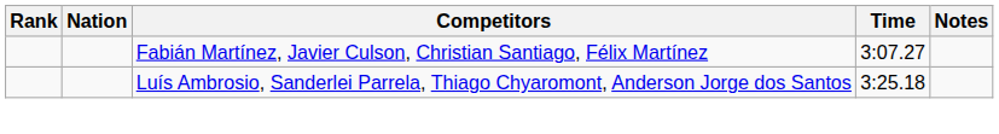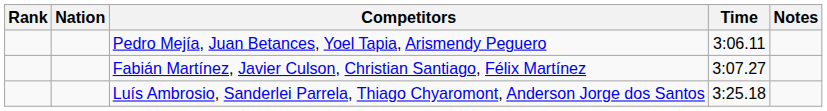+ row: Pedro Mejía, Juan Betances, Yoel Tapia, Arismendy Peguero | 3:06.11
